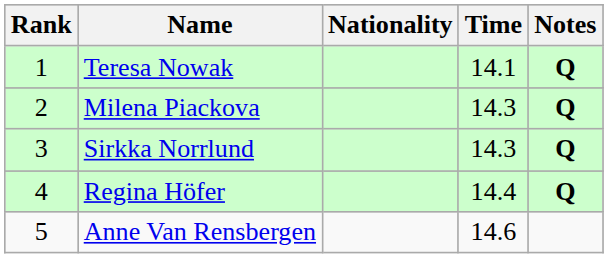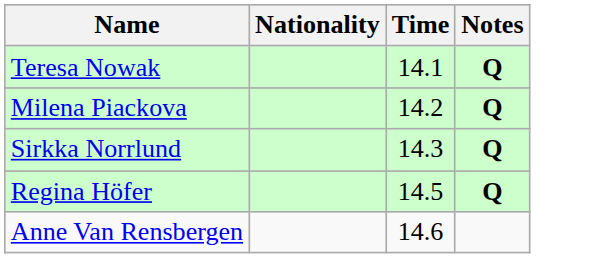- column: Rank | 1 | 2 | 3 | 4 | 5
Milena Piackova | Time: 14.3 -> 14.2
Regina Höfer | Time: 14.4 -> 14.5
